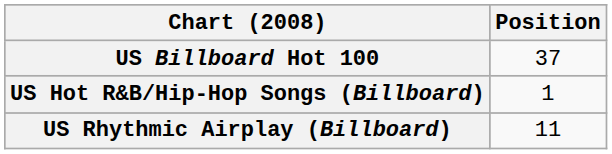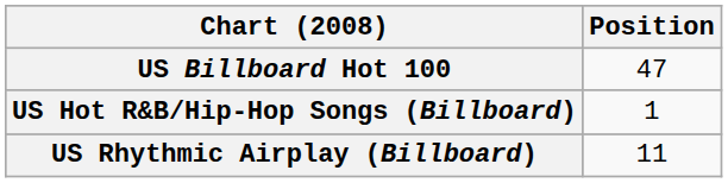US Billboard Hot 100 | Position: 37 -> 47
